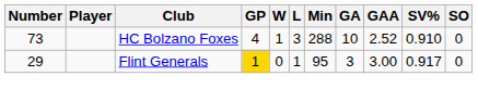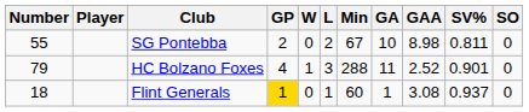+ row: 55 | SG Pontebba | 2 | 0 | 2 | 67 | 10 | 8.98 | 0.811 | 0
HC Bolzano Foxes | Number: 73 -> 79
HC Bolzano Foxes | GA: 10 -> 11
HC Bolzano Foxes | SV%: 0.910 -> 0.901
Flint Generals | Number: 29 -> 18
Flint Generals | Min: 95 -> 60
Flint Generals | GA: 3 -> 1
Flint Generals | GAA: 3.00 -> 3.08
Flint Generals | SV%: 0.917 -> 0.937
